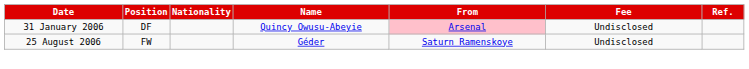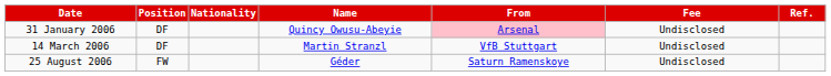+ row: 14 March 2006 | DF | Martin Stranzl | VfB Stuttgart | Undisclosed
